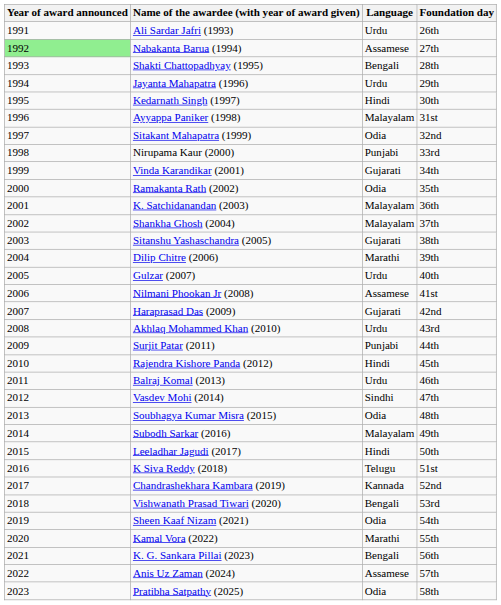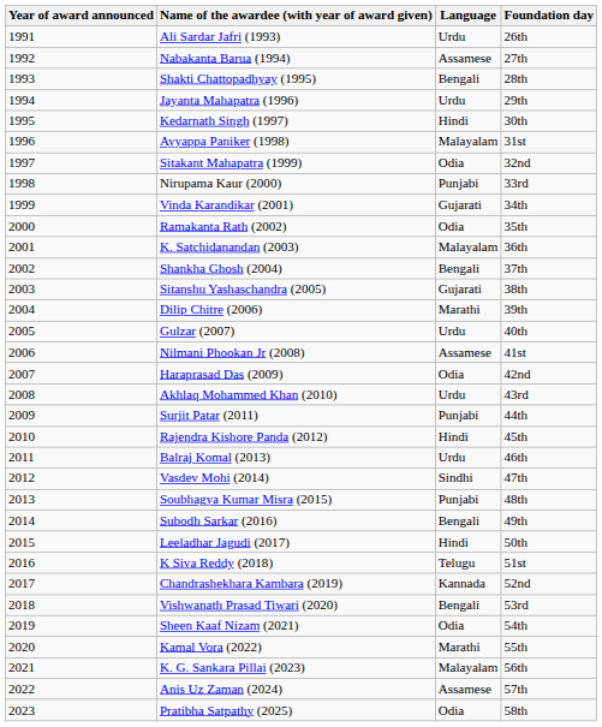Nabakanta Barua (1994) | Year of award announced: lightgreen background -> no background
Shankha Ghosh (2004) | Language: Malayalam -> Bengali
Haraprasad Das (2009) | Language: Gujarati -> Odia
Soubhagya Kumar Misra (2015) | Language: Odia -> Punjabi
Subodh Sarkar (2016) | Language: Malayalam -> Bengali
K. G. Sankara Pillai (2023) | Language: Bengali -> Malayalam
